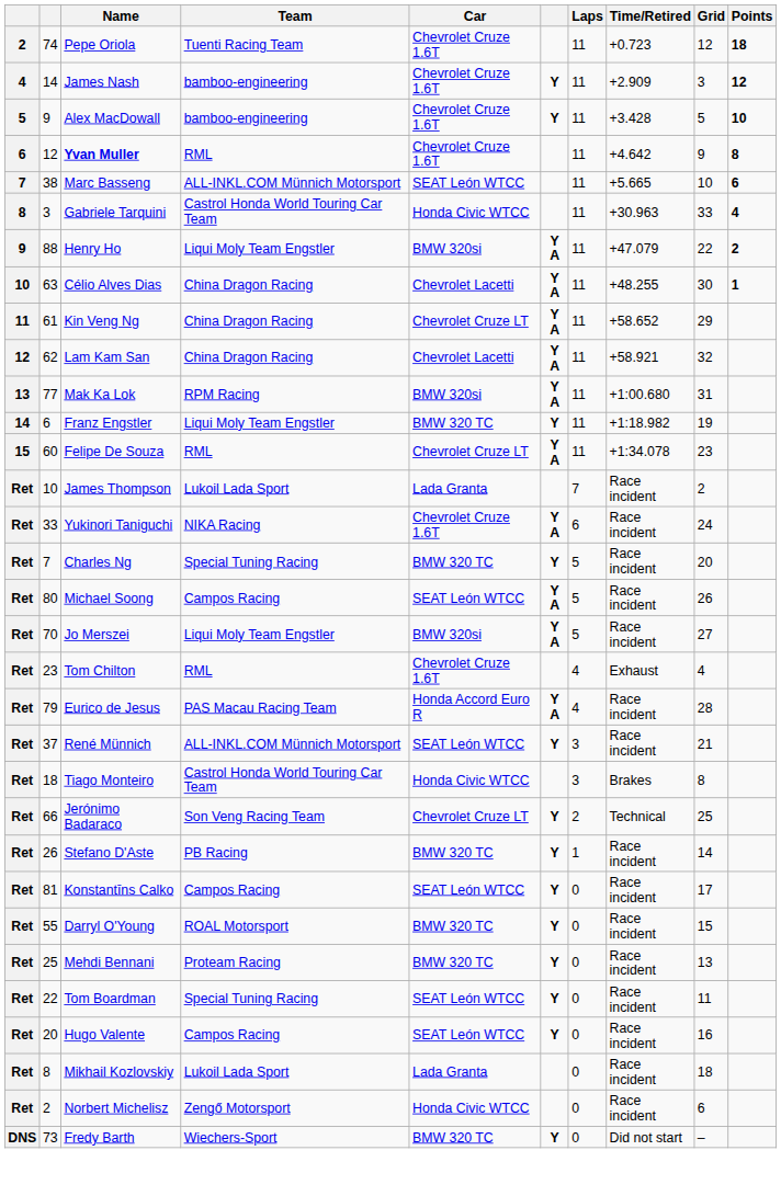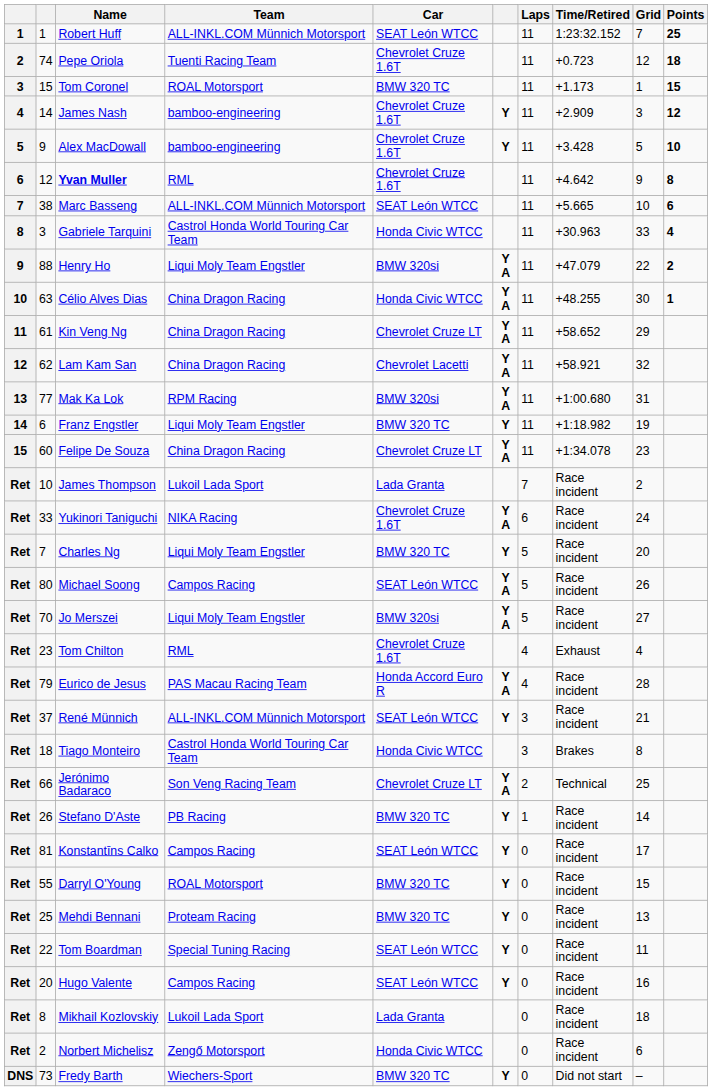+ row: 1 | 1 | Robert Huff | ALL-INKL.COM Münnich Motorsport | SEAT León WTCC | 11 | 1:23:32.152 | 7 | 25
+ row: 3 | 15 | Tom Coronel | ROAL Motorsport | BMW 320 TC | 11 | +1.173 | 1 | 15
Célio Alves Dias | Car: Chevrolet Lacetti -> Honda Civic WTCC
Felipe De Souza | Team: RML -> China Dragon Racing
Charles Ng | Team: Special Tuning Racing -> Liqui Moly Team Engstler
Jerónimo Badaraco | column 6: Y -> Y A
